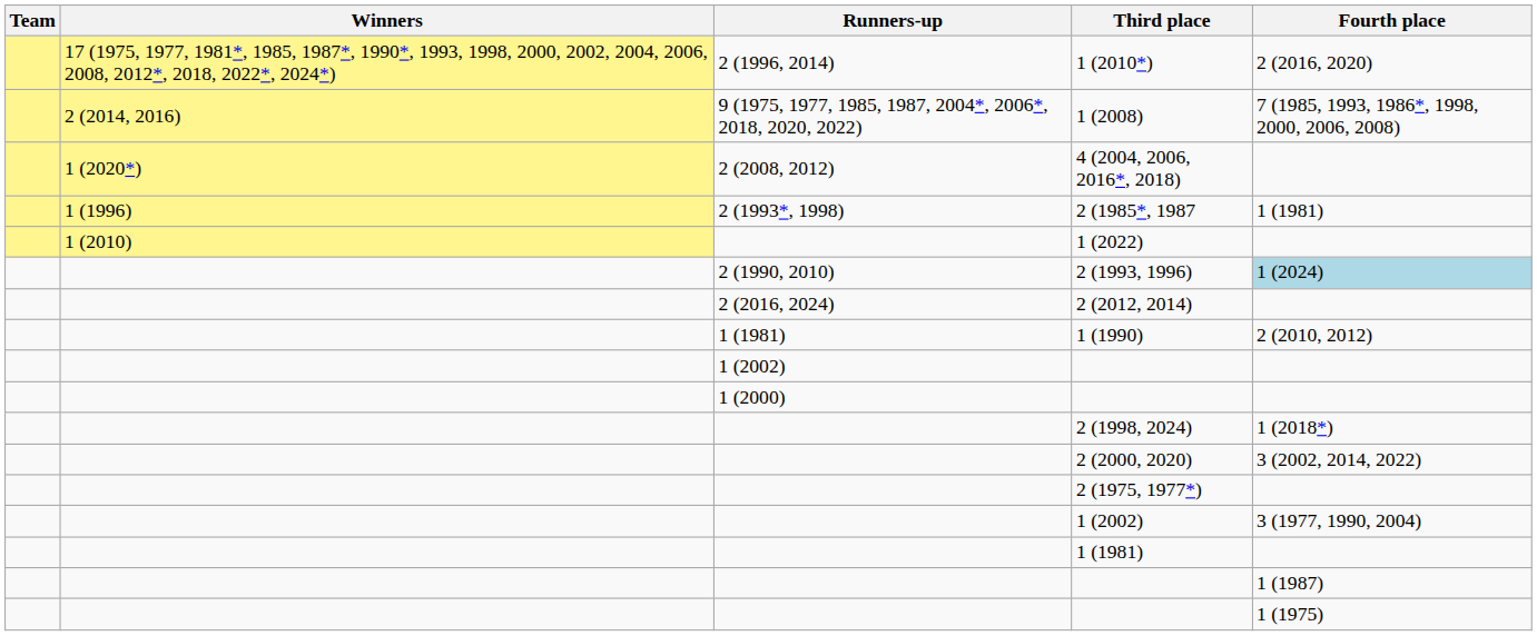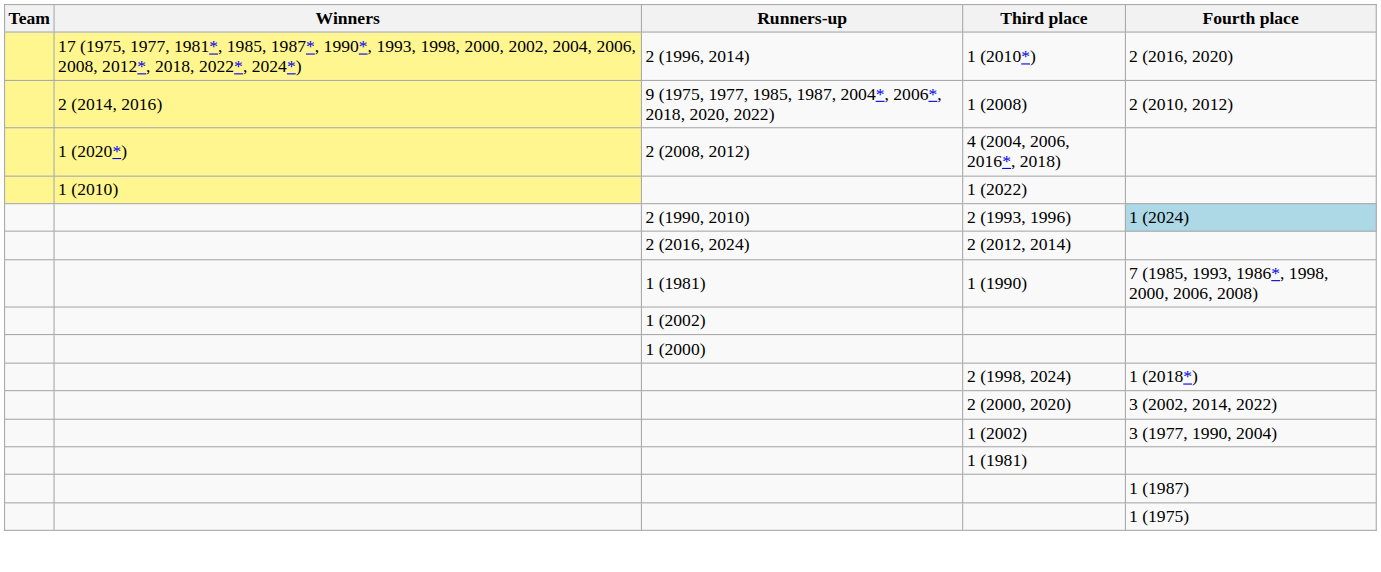1 (2008) | Fourth place: 7 (1985, 1993, 1986*, 1998, 2000, 2006, 2008) -> 2 (2010, 2012)
- row: 1 (1996) | 2 (1993*, 1998) | 2 (1985*, 1987 | 1 (1981)
1 (1990) | Fourth place: 2 (2010, 2012) -> 7 (1985, 1993, 1986*, 1998, 2000, 2006, 2008)
- row: 2 (1975, 1977*)
